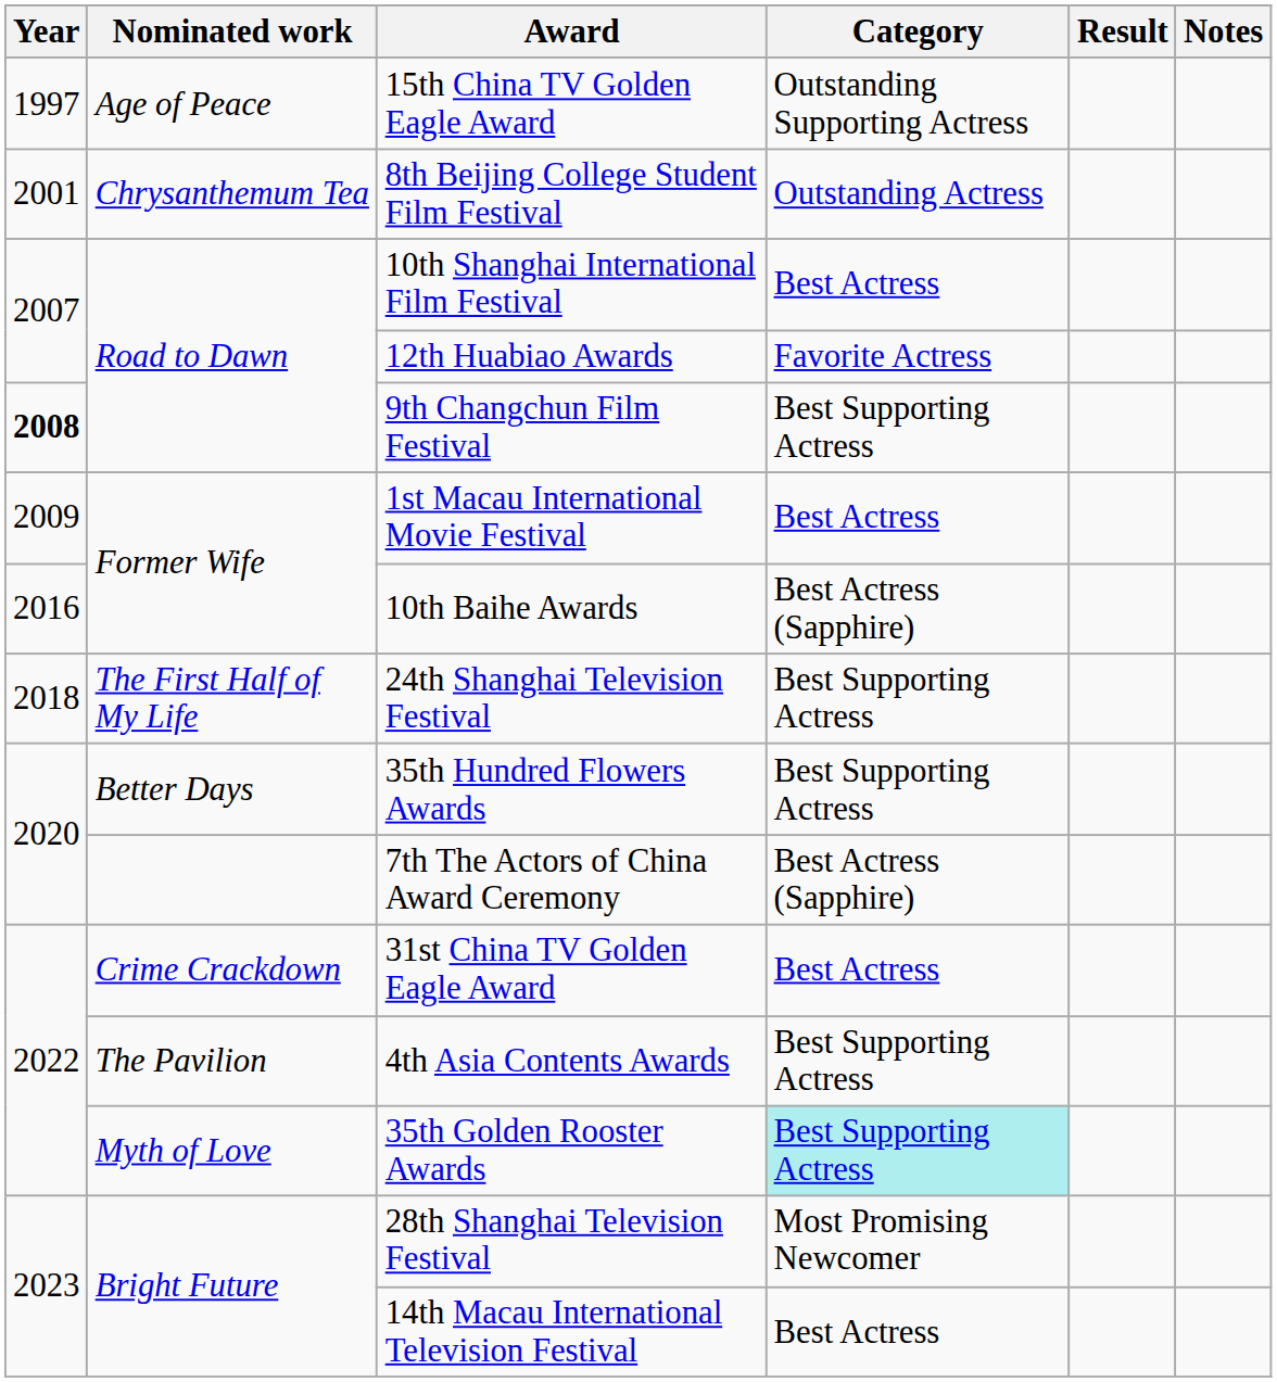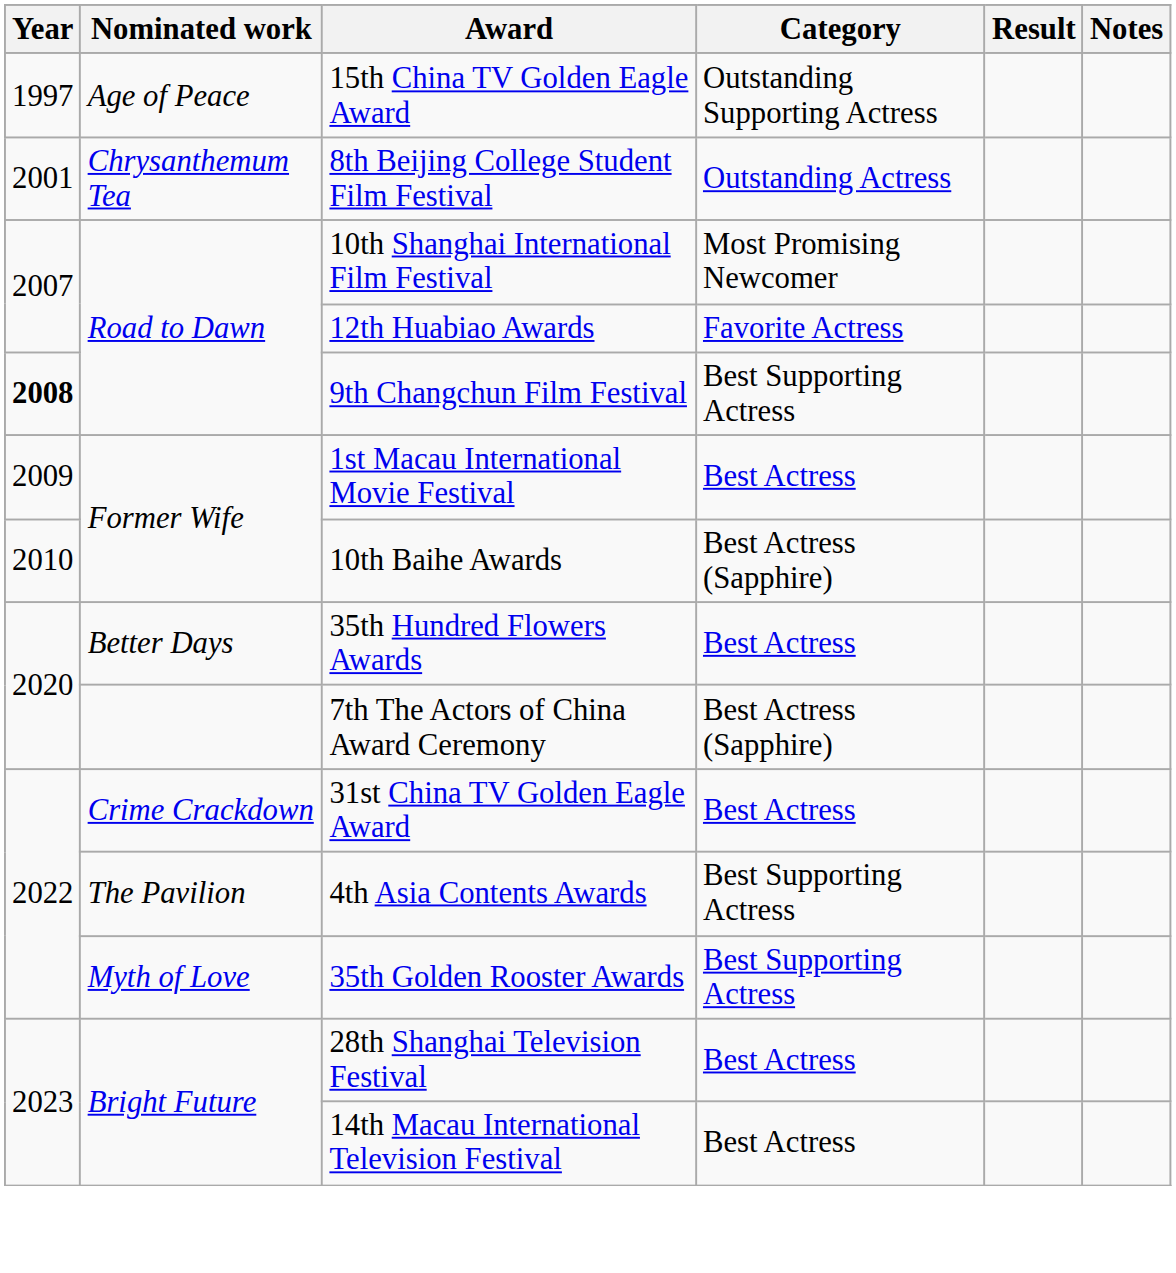10th Shanghai International Film Festival | Category: Best Actress -> Most Promising Newcomer
10th Baihe Awards | Year: 2016 -> 2010
- row: 2018 | The First Half of My Life | 24th Shanghai Television Festival | Best Supporting Actress
35th Hundred Flowers Awards | Category: Best Supporting Actress -> Best Actress
35th Golden Rooster Awards | Category: paleturquoise background -> no background
28th Shanghai Television Festival | Category: Most Promising Newcomer -> Best Actress
